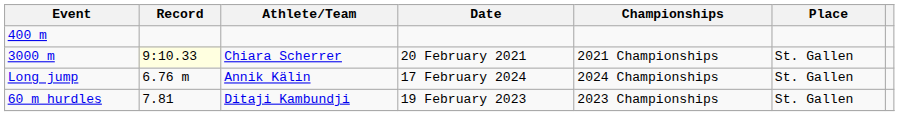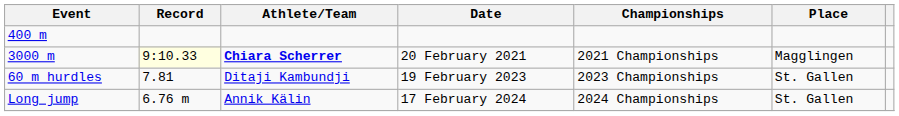3000 m | Athlete/Team: normal -> bold
3000 m | Place: St. Gallen -> Magglingen
rows swapped: 60 m hurdles <-> Long jump
